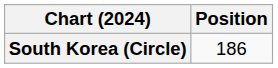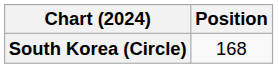South Korea (Circle) | Position: 186 -> 168
